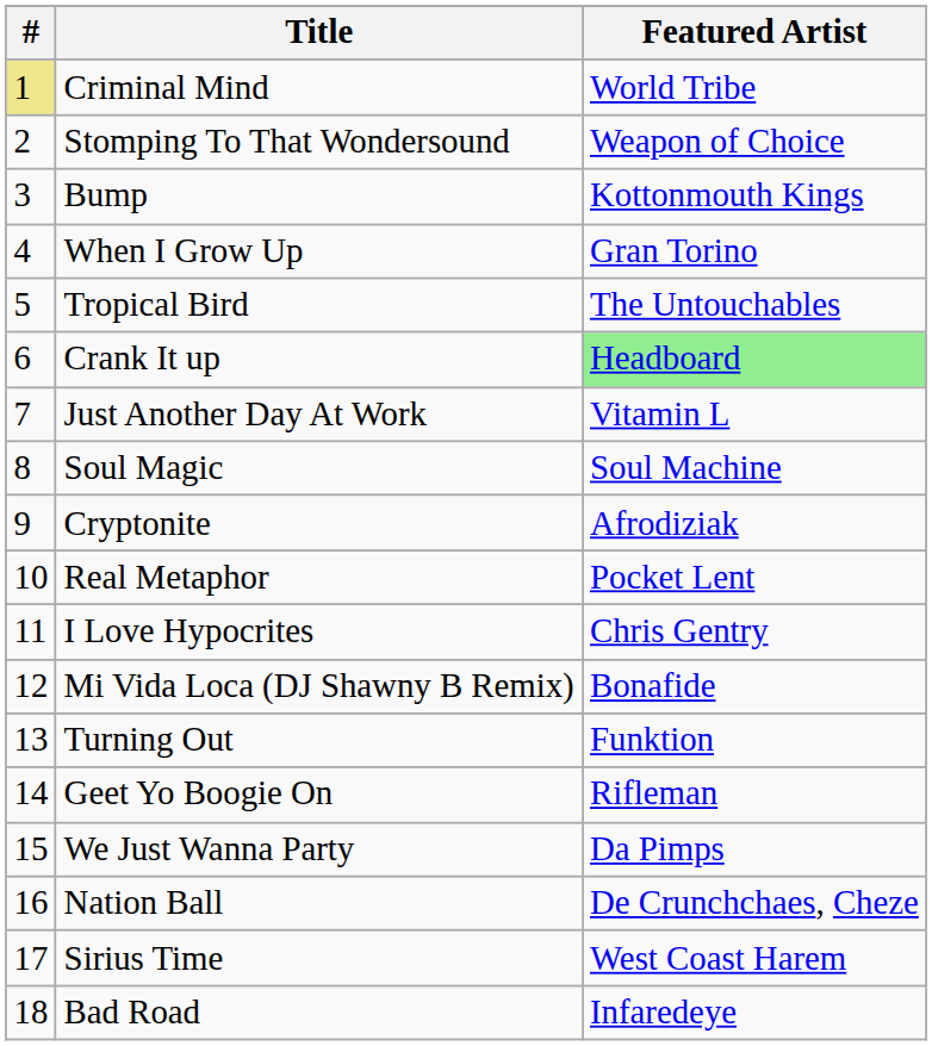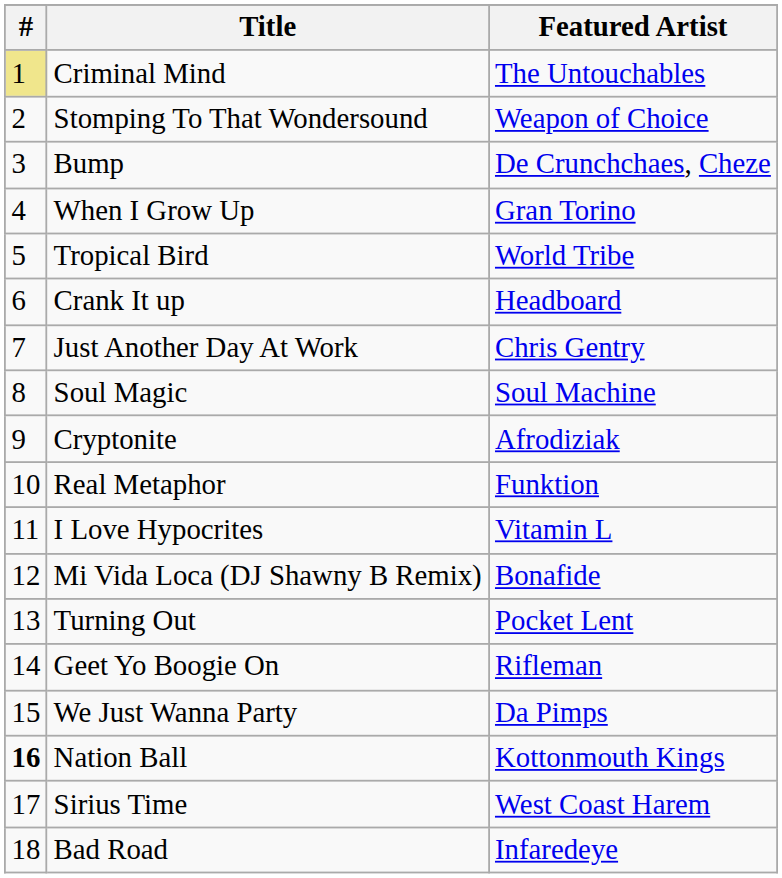Criminal Mind | Featured Artist: World Tribe -> The Untouchables
Bump | Featured Artist: Kottonmouth Kings -> De Crunchchaes, Cheze
Tropical Bird | Featured Artist: The Untouchables -> World Tribe
Crank It up | Featured Artist: lightgreen background -> no background
Just Another Day At Work | Featured Artist: Vitamin L -> Chris Gentry
Real Metaphor | Featured Artist: Pocket Lent -> Funktion
I Love Hypocrites | Featured Artist: Chris Gentry -> Vitamin L
Turning Out | Featured Artist: Funktion -> Pocket Lent
Nation Ball | #: normal -> bold
Nation Ball | Featured Artist: De Crunchchaes, Cheze -> Kottonmouth Kings
